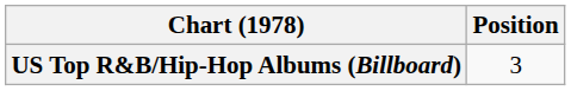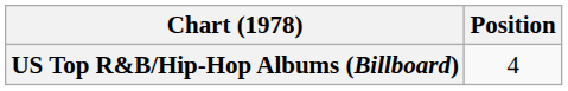US Top R&B/Hip-Hop Albums (Billboard) | Position: 3 -> 4
